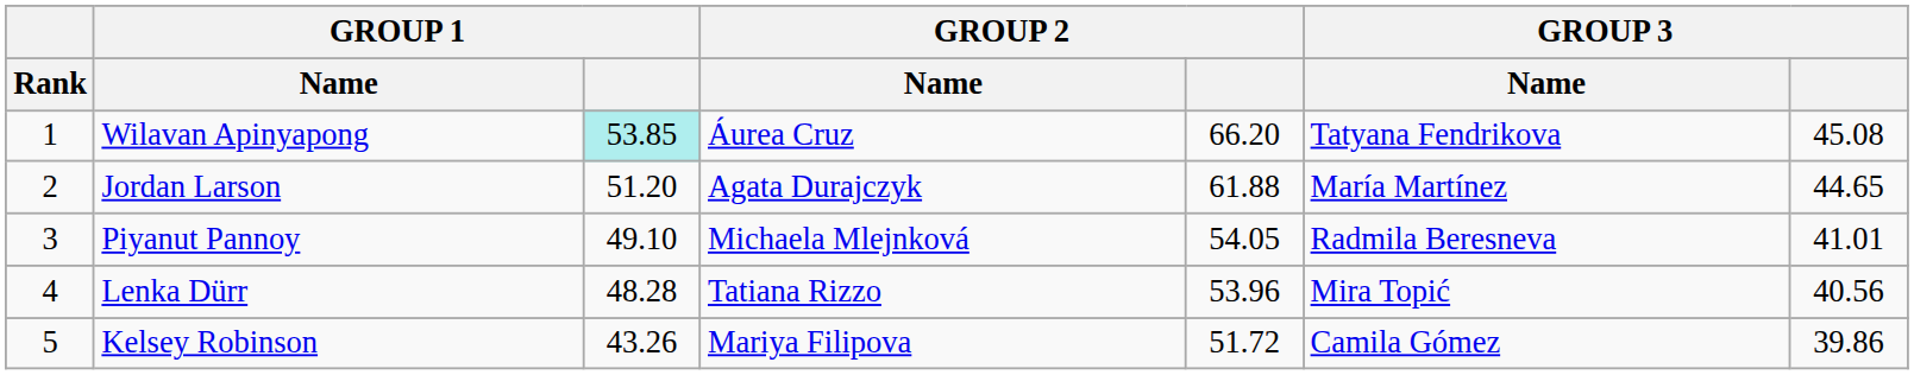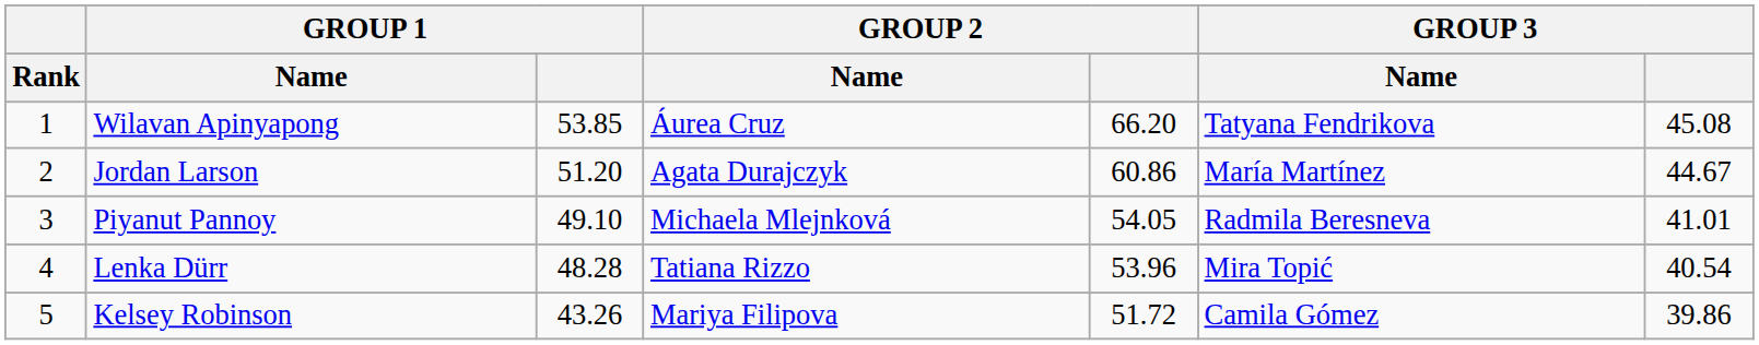Wilavan Apinyapong | GROUP 1: paleturquoise background -> no background
Jordan Larson | GROUP 2: 61.88 -> 60.86
Jordan Larson | GROUP 3: 44.65 -> 44.67
Lenka Dürr | GROUP 3: 40.56 -> 40.54
